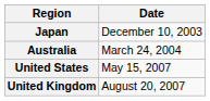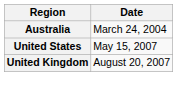- row: Japan | December 10, 2003
